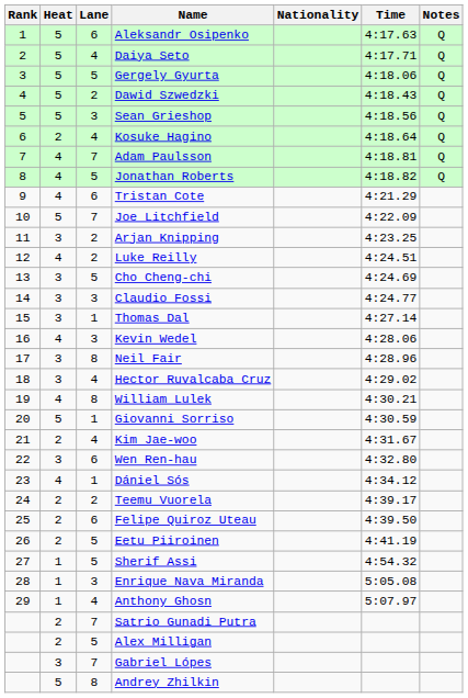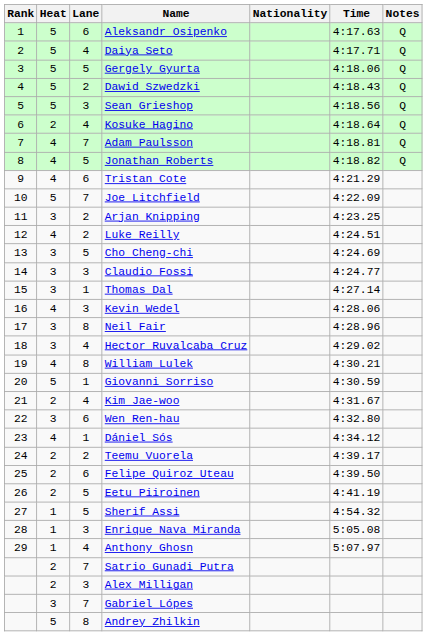Alex Milligan | Lane: 5 -> 3
